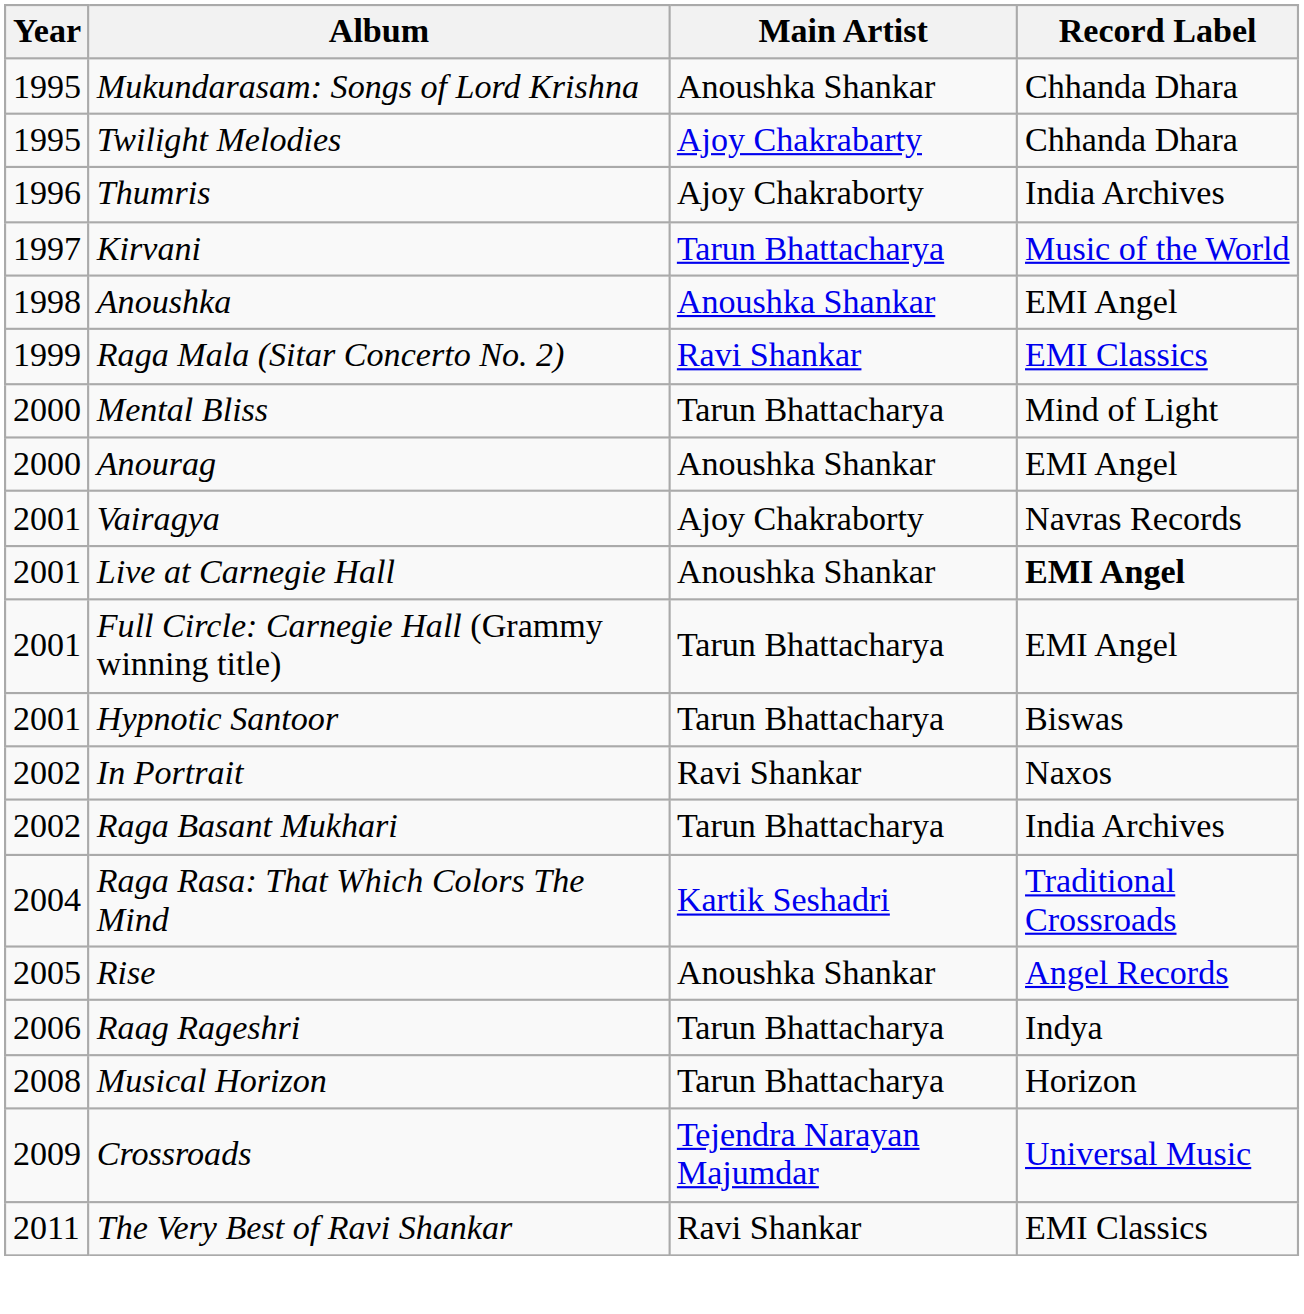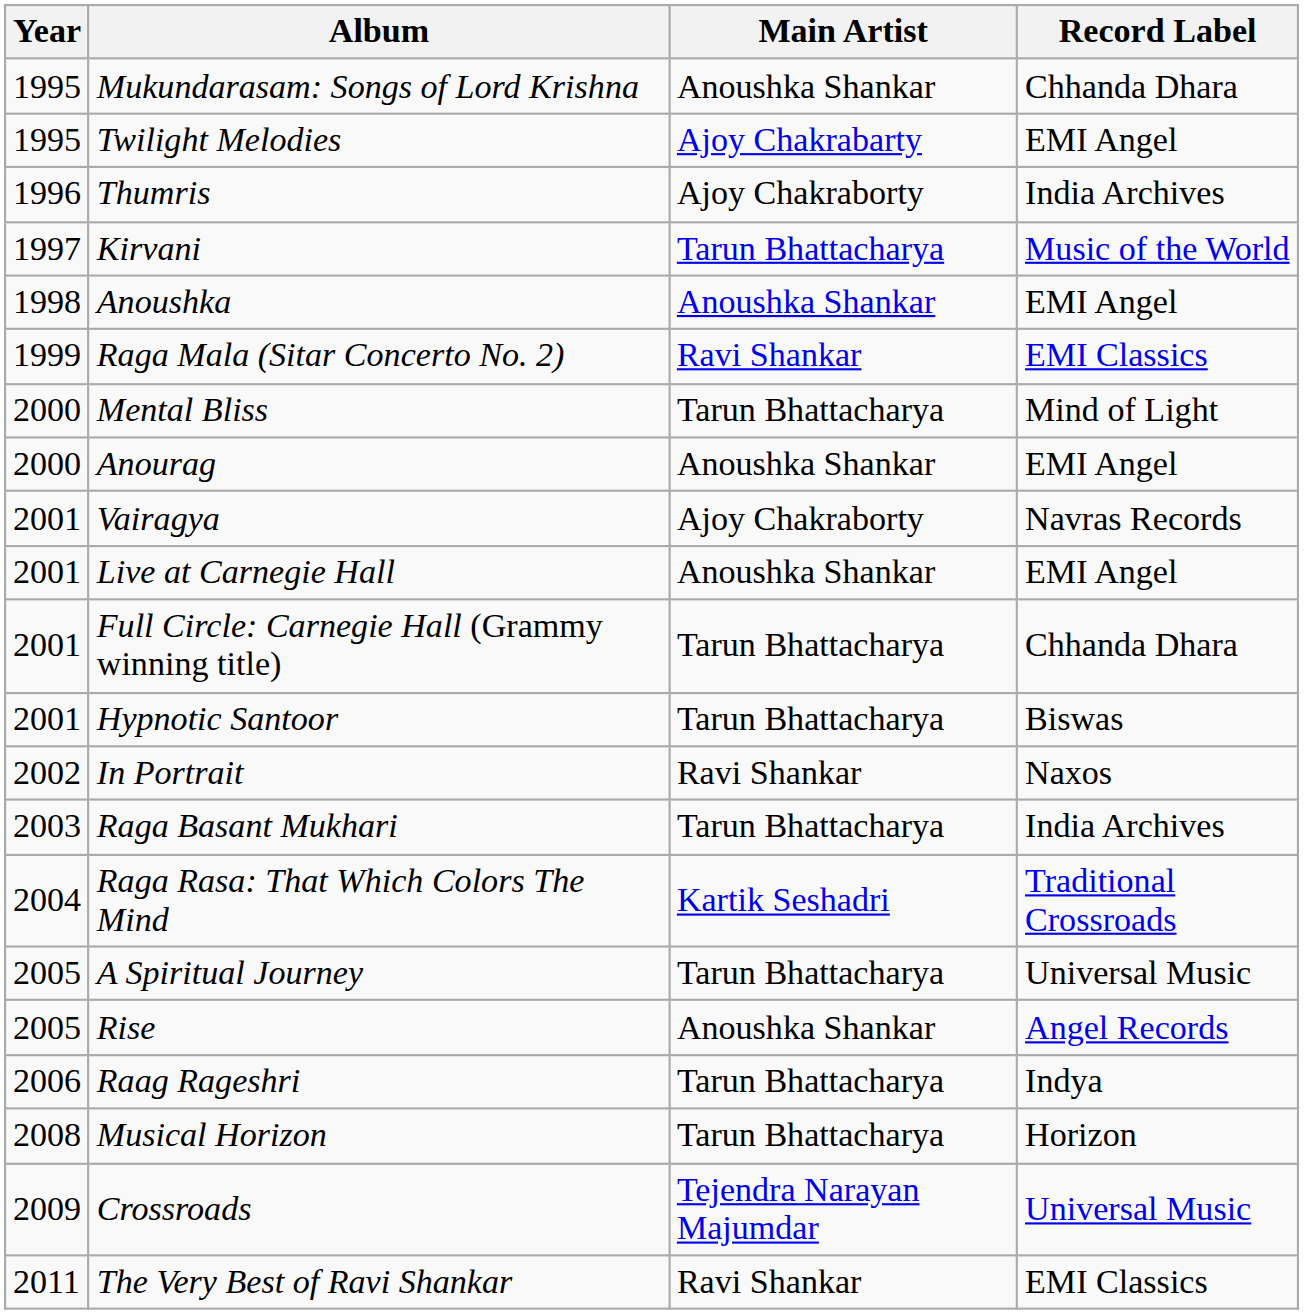Twilight Melodies | Record Label: Chhanda Dhara -> EMI Angel
Live at Carnegie Hall | Record Label: bold -> normal
Full Circle: Carnegie Hall (Grammy winning title) | Record Label: EMI Angel -> Chhanda Dhara
Raga Basant Mukhari | Year: 2002 -> 2003
+ row: 2005 | A Spiritual Journey | Tarun Bhattacharya | Universal Music
